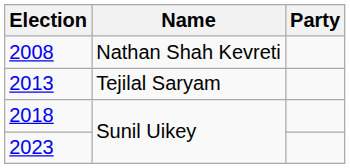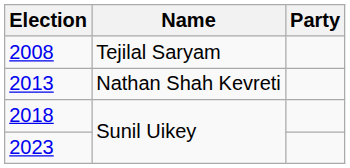2008 | Name: Nathan Shah Kevreti -> Tejilal Saryam
2013 | Name: Tejilal Saryam -> Nathan Shah Kevreti
